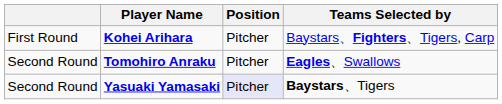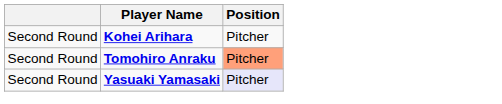- column: Teams Selected by | Baystars、Fighters、Tigers, Carp | Eagles、Swallows | Baystars、Tigers
Kohei Arihara | column 1: First Round -> Second Round
Tomohiro Anraku | Position: no background -> lightsalmon background
